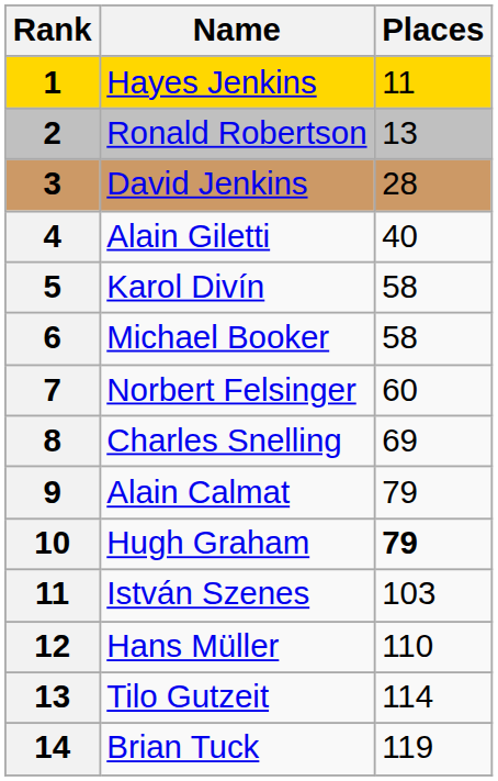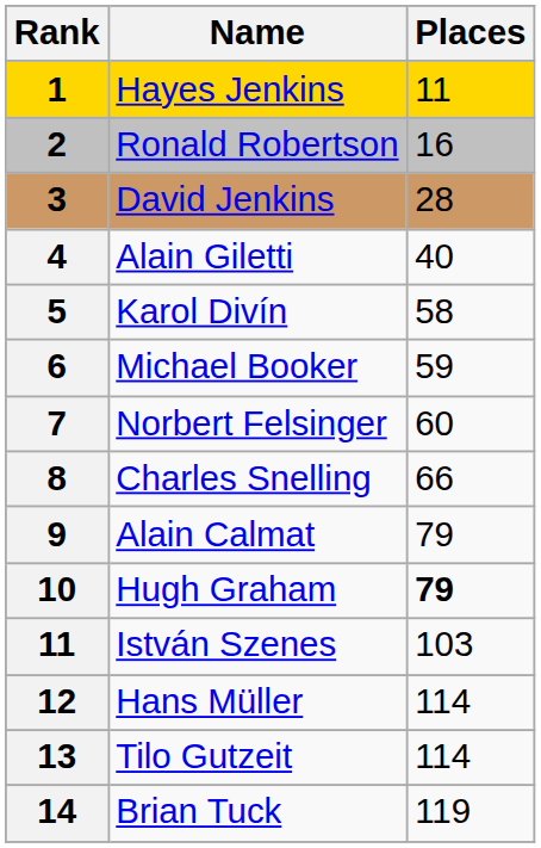Ronald Robertson | Places: 13 -> 16
Michael Booker | Places: 58 -> 59
Charles Snelling | Places: 69 -> 66
Hans Müller | Places: 110 -> 114
